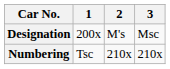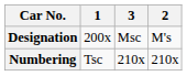columns swapped: 2 <-> 3
